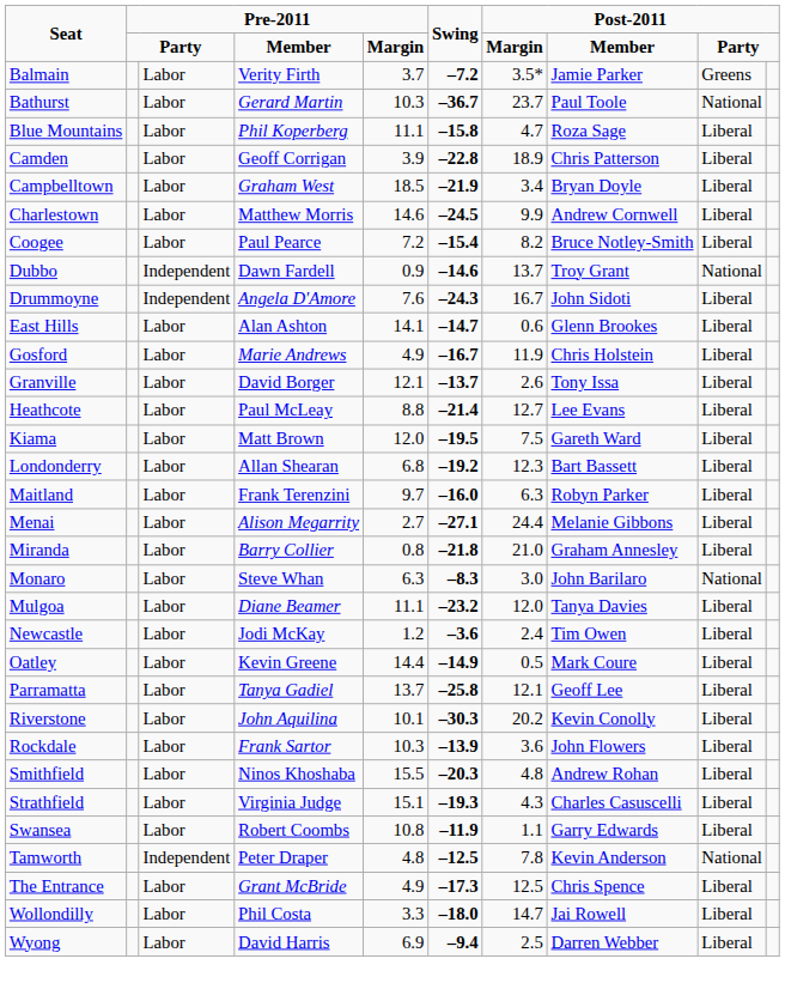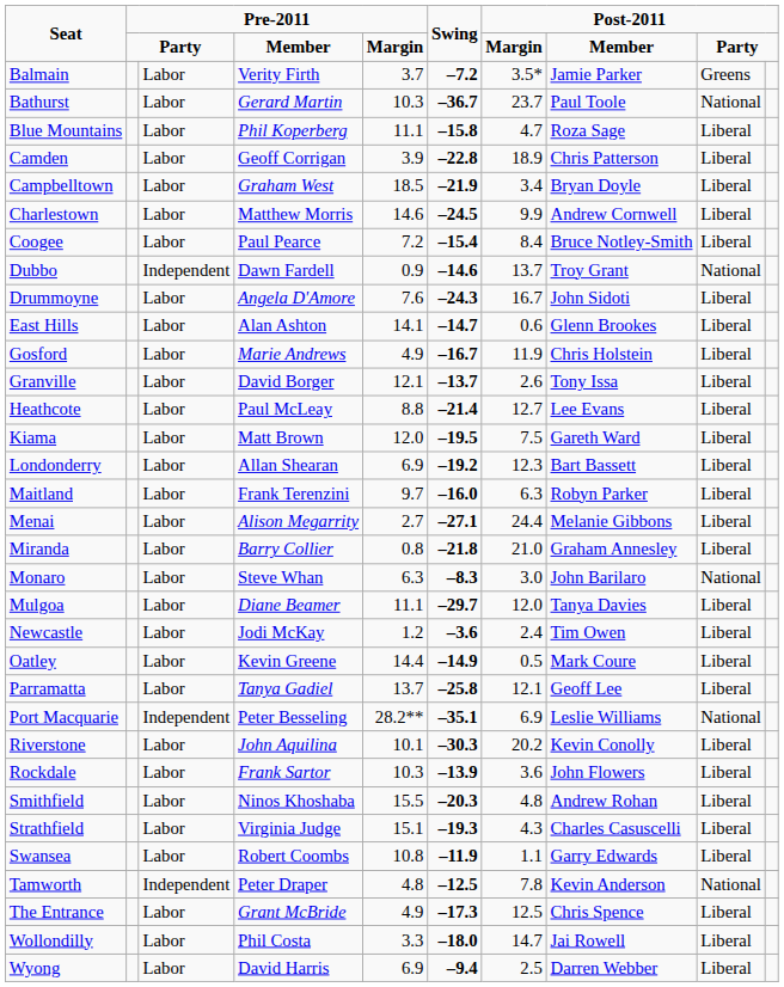Coogee | column 7: 8.2 -> 8.4
Drummoyne | column 3: Independent -> Labor
Londonderry | column 5: 6.8 -> 6.9
Mulgoa | Swing: –23.2 -> –29.7
+ row: Port Macquarie | Independent | Peter Besseling | 28.2** | –35.1 | 6.9 | Leslie Williams | National
